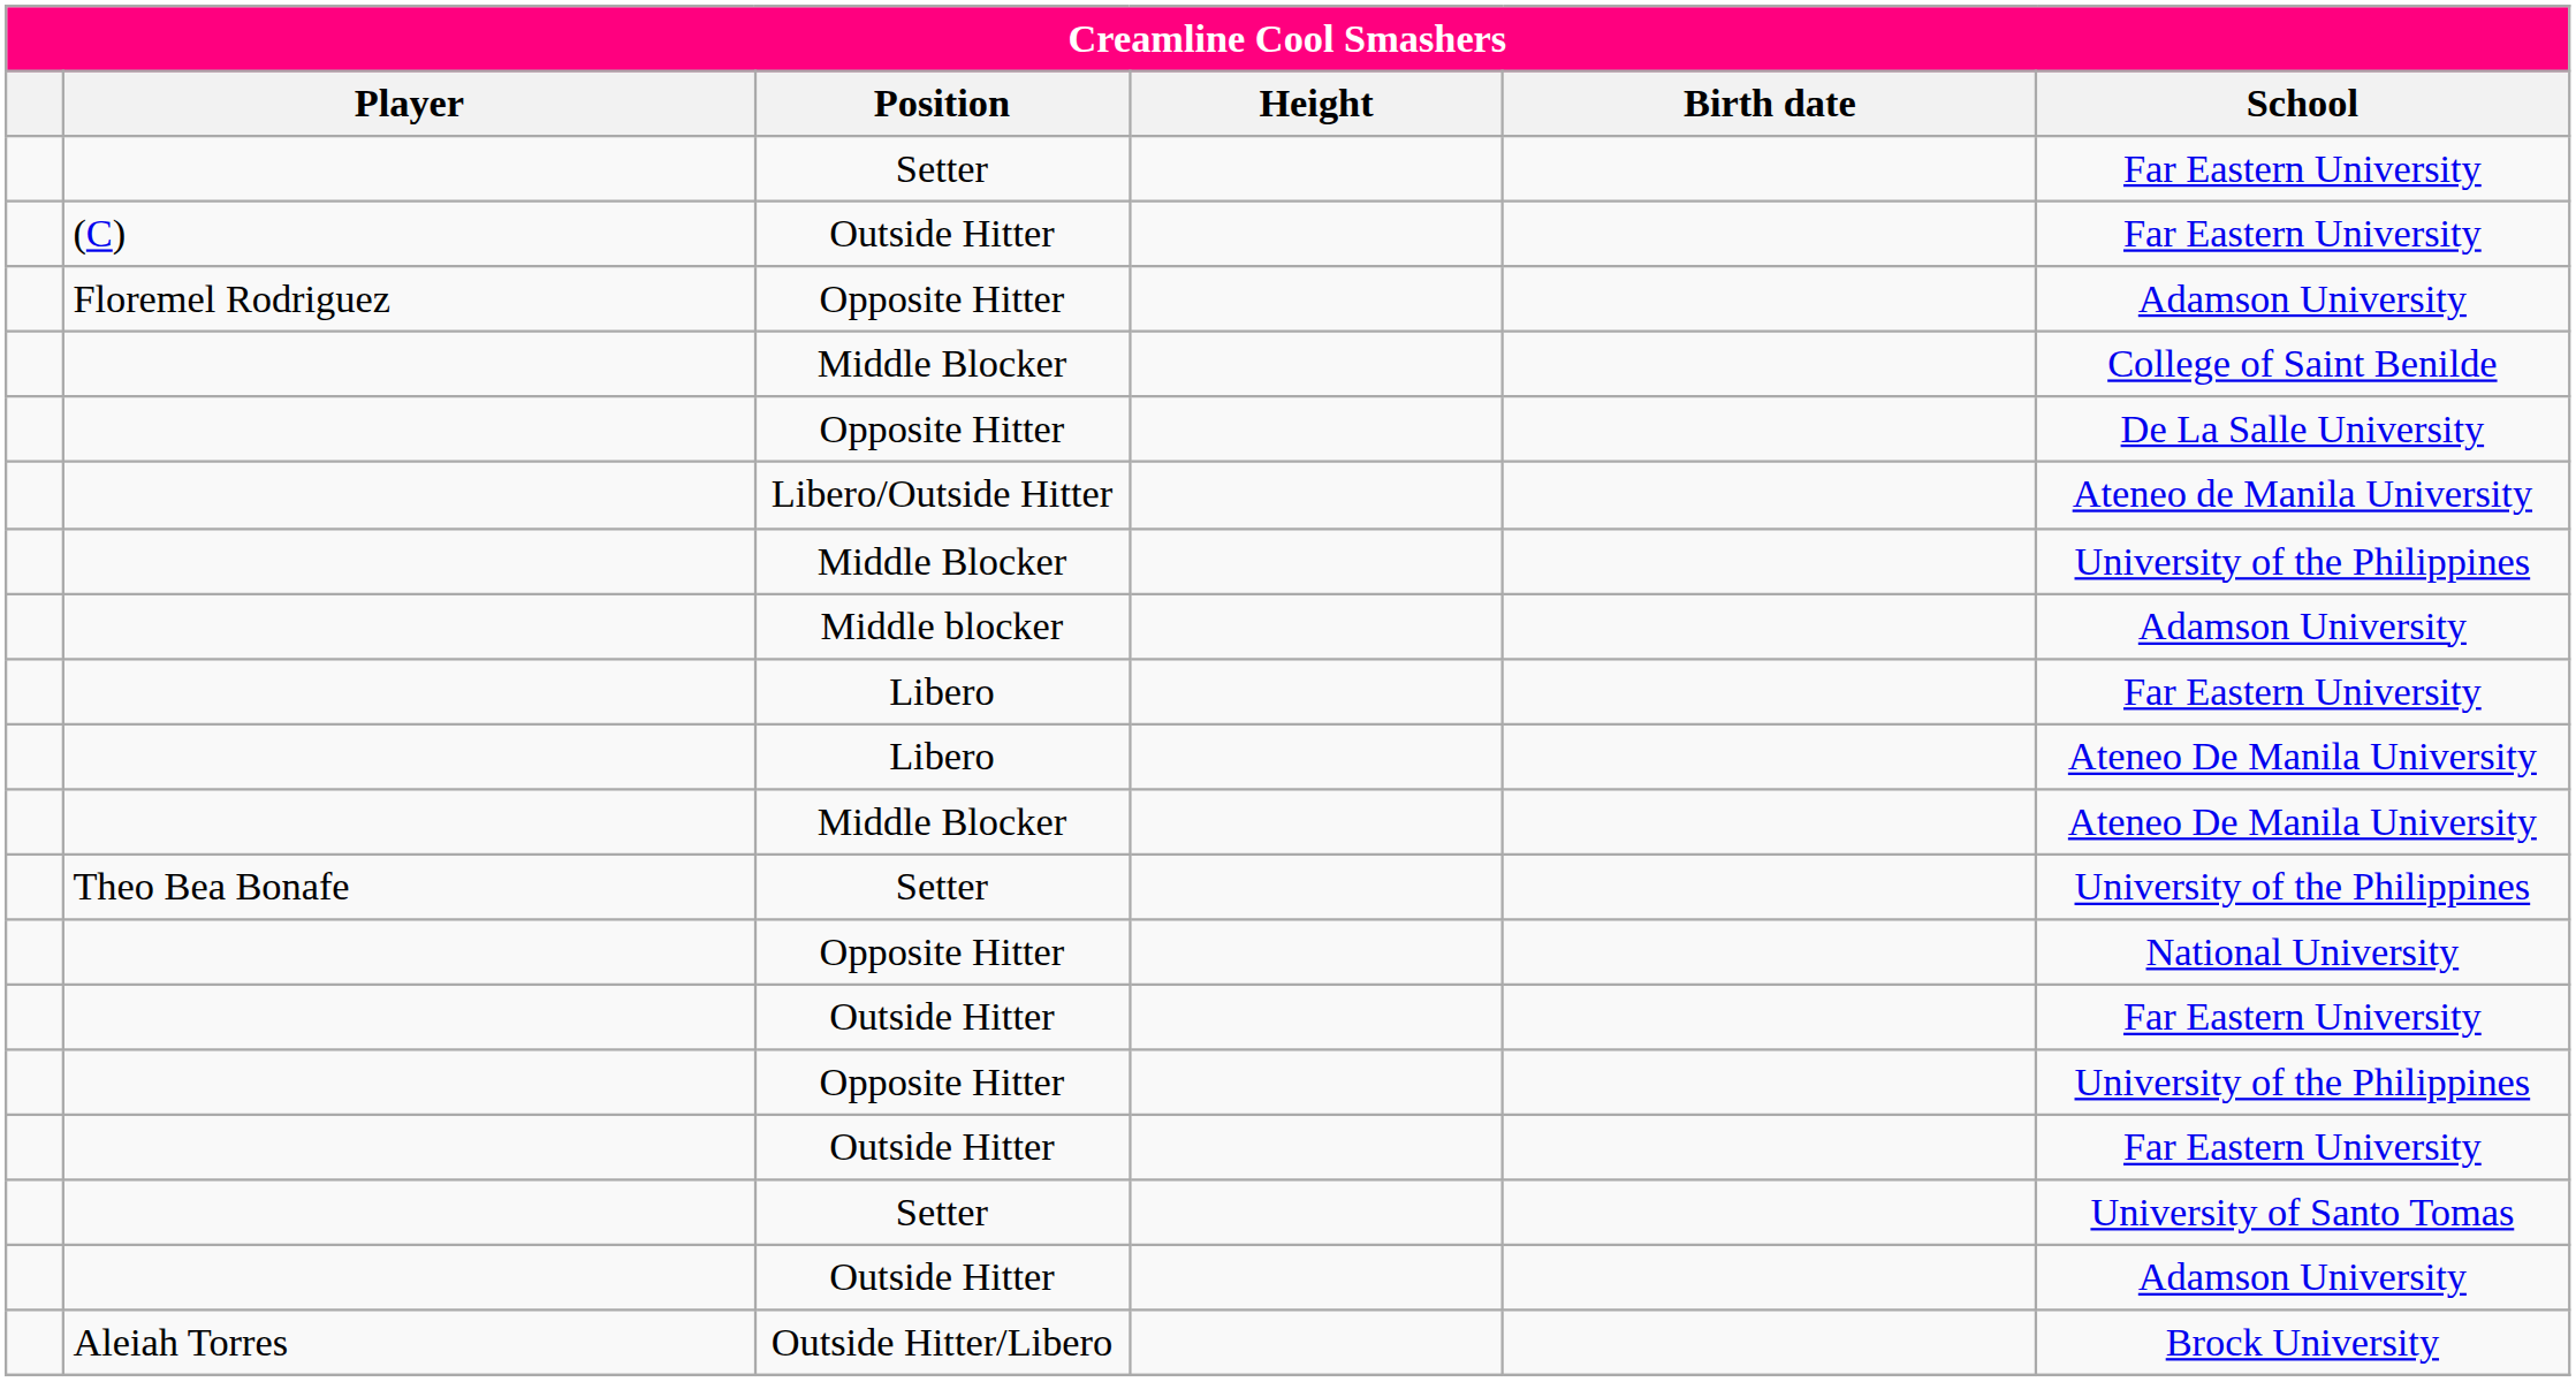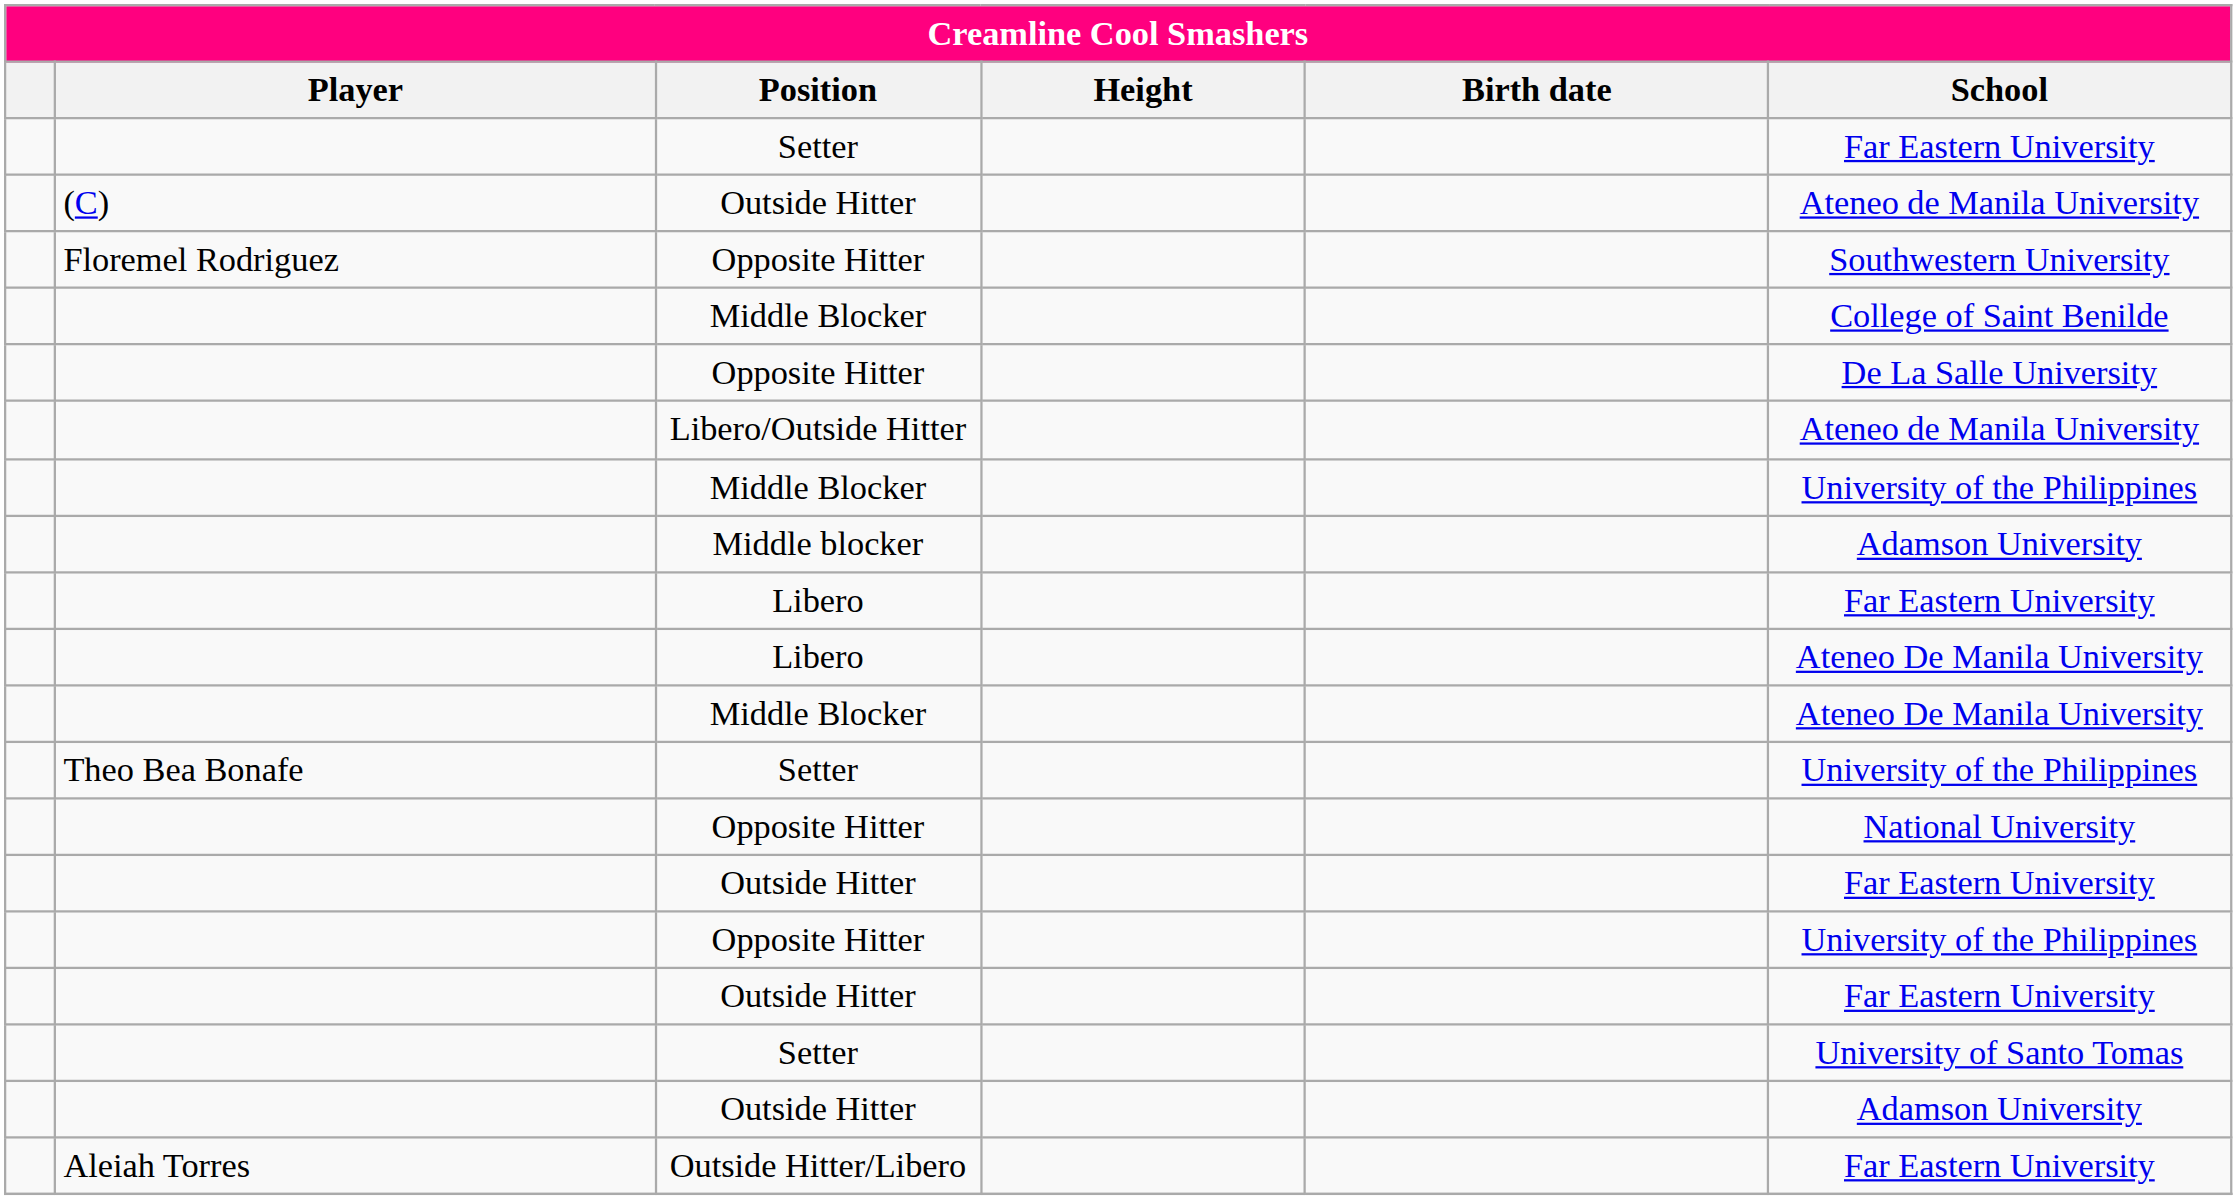(C) / Outside Hitter | School: Far Eastern University -> Ateneo de Manila University
Floremel Rodriguez / Opposite Hitter | School: Adamson University -> Southwestern University
Outside Hitter/Libero | School: Brock University -> Far Eastern University
